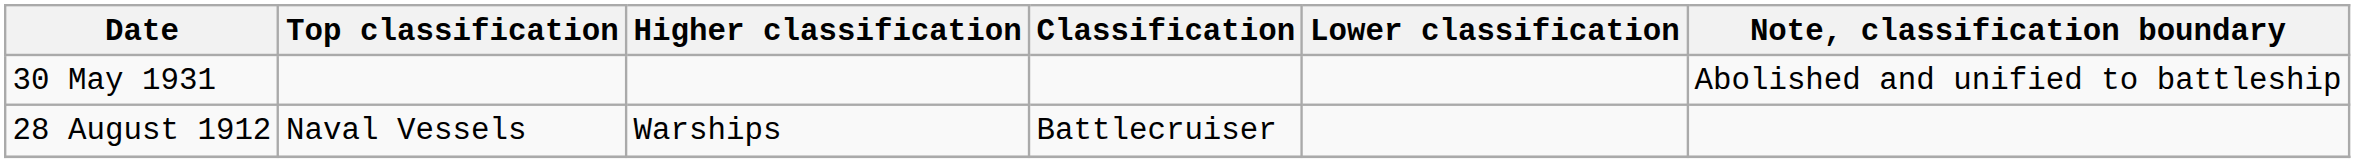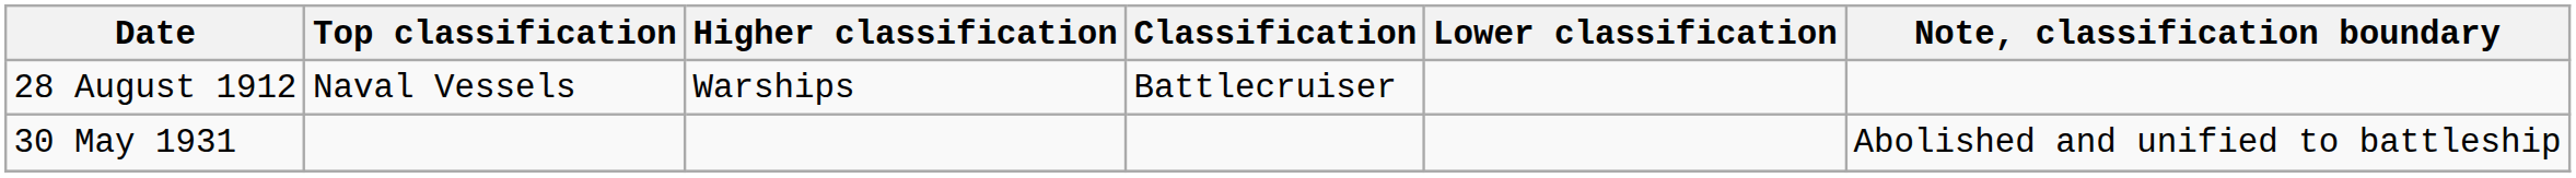rows swapped: 28 August 1912 <-> 30 May 1931
